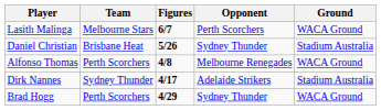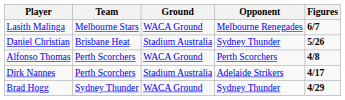columns swapped: Figures <-> Ground
Lasith Malinga | Opponent: Perth Scorchers -> Melbourne Renegades
Alfonso Thomas | Opponent: Melbourne Renegades -> Perth Scorchers
Dirk Nannes | Team: Sydney Thunder -> Perth Scorchers
Brad Hogg | Team: Perth Scorchers -> Sydney Thunder
